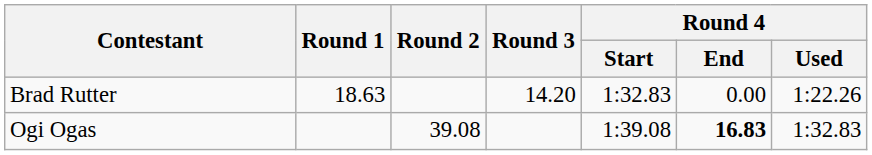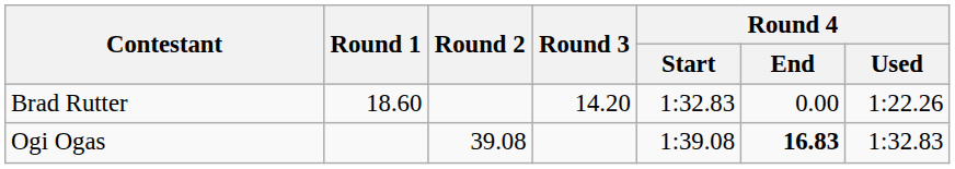Brad Rutter | Round 1: 18.63 -> 18.60
